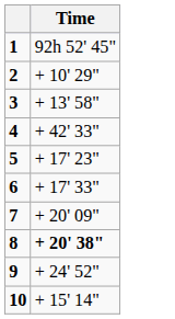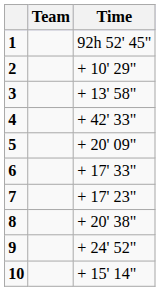+ column: Team
5 | Time: + 17' 23" -> + 20' 09"
7 | Time: + 20' 09" -> + 17' 23"
8 | Time: bold -> normal
